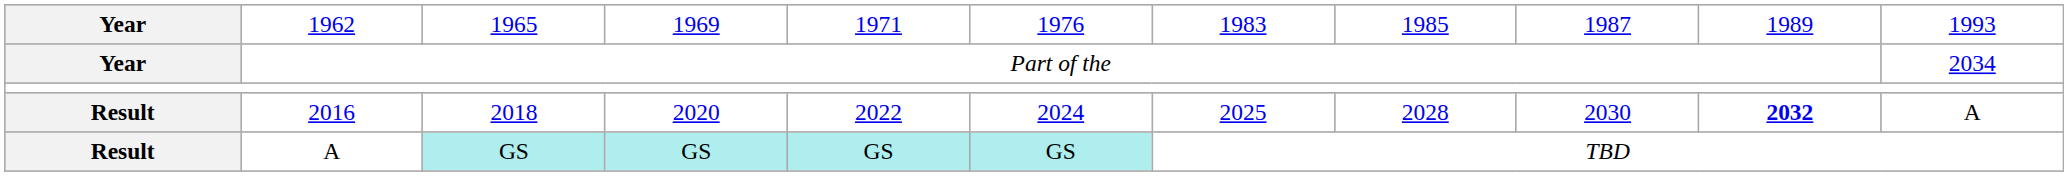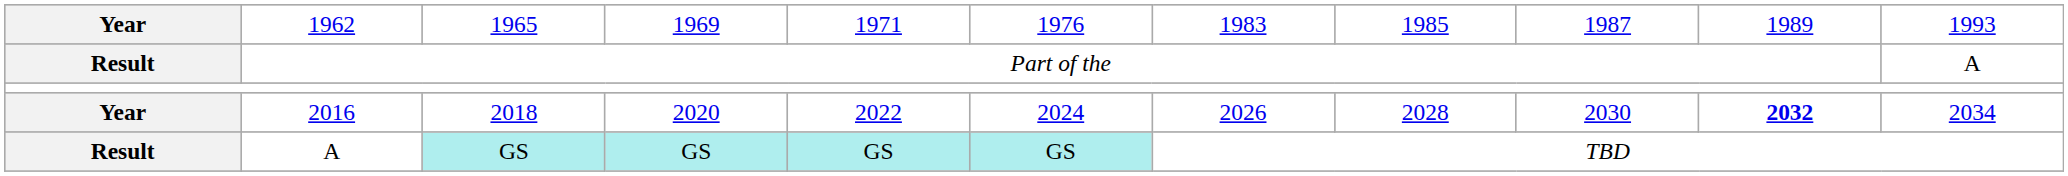Part of the | column 1: Year -> Result
Part of the | column 11: 2034 -> A
2018 | column 1: Result -> Year
2018 | column 7: 2025 -> 2026
2018 | column 11: A -> 2034
